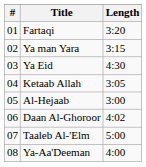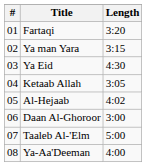Al-Hejaab | Length: 3:00 -> 4:02
Daan Al-Ghoroor | Length: 4:02 -> 3:00
